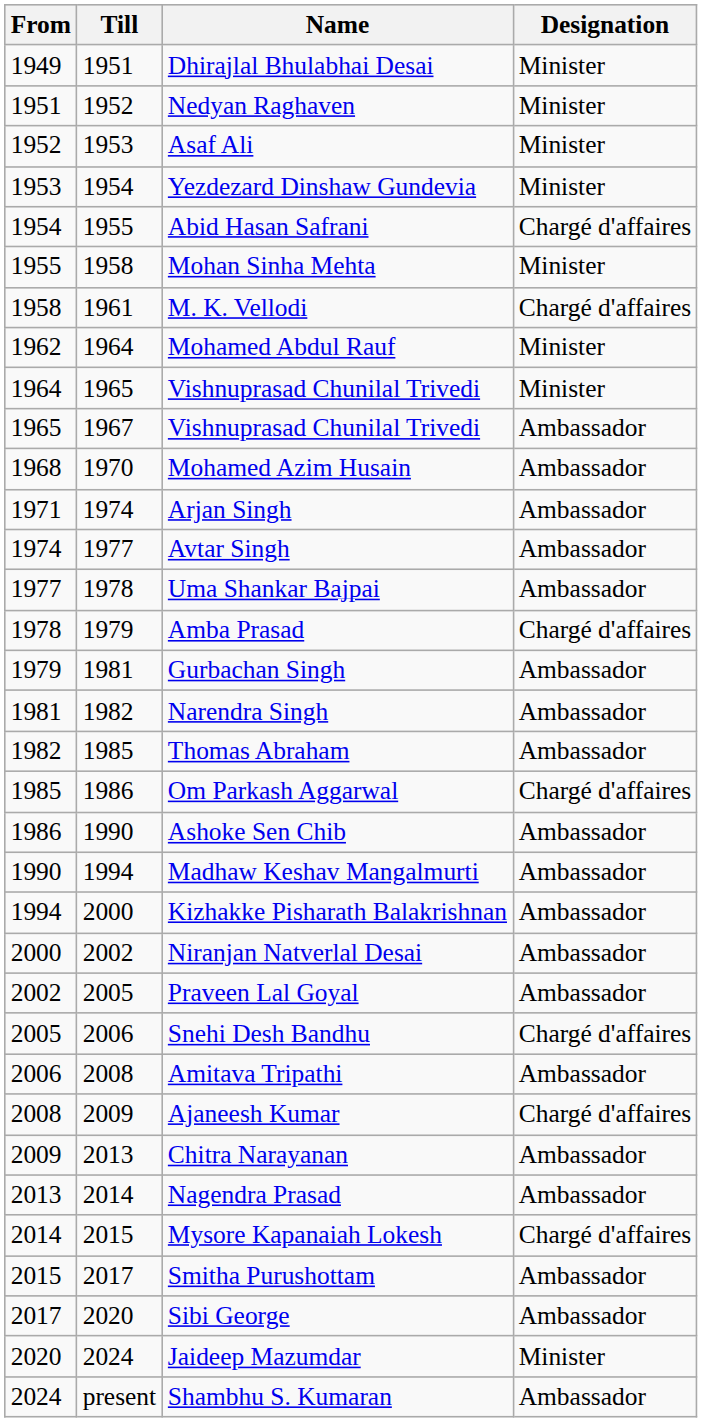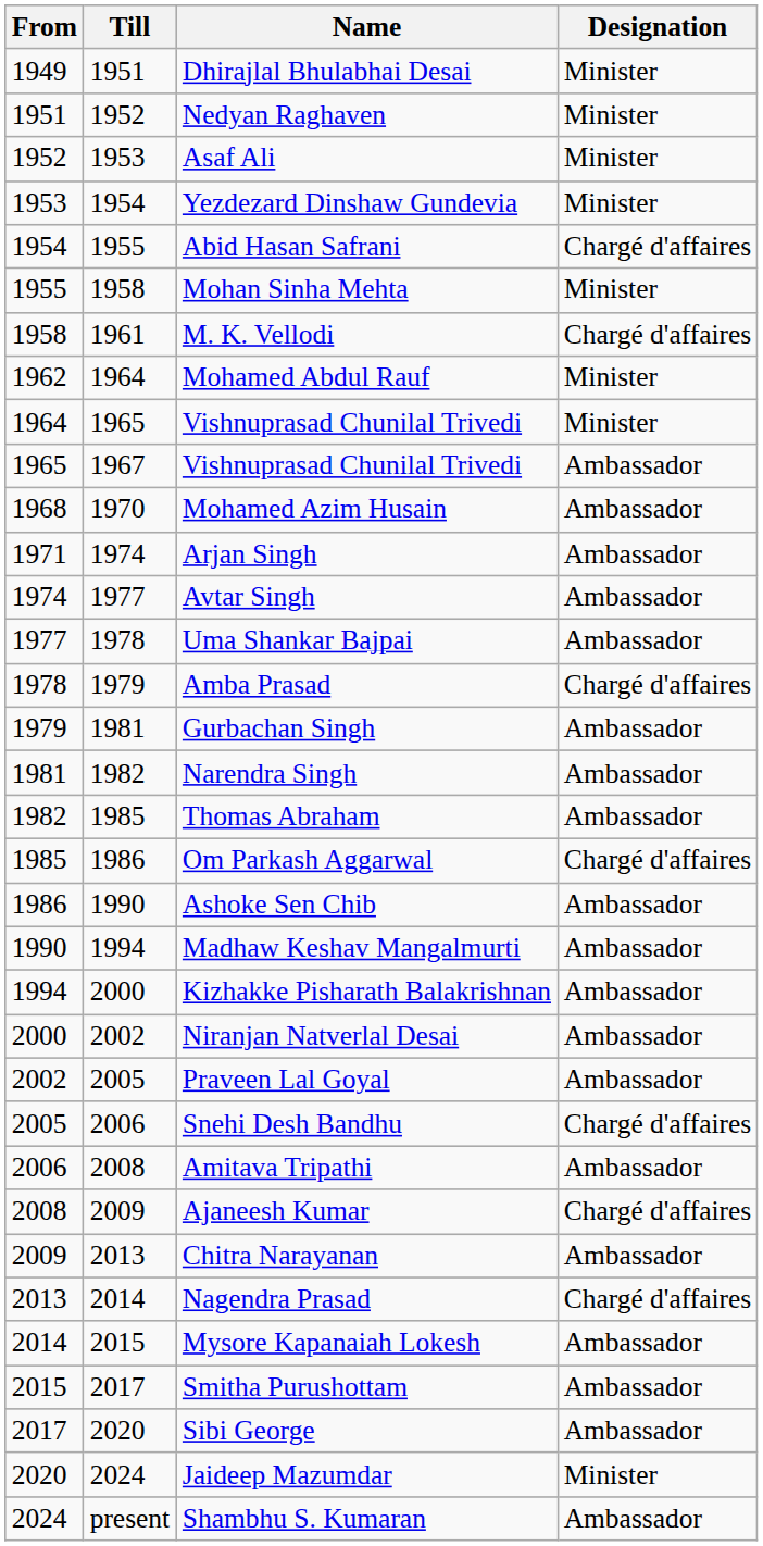Nagendra Prasad | Designation: Ambassador -> Chargé d'affaires
Mysore Kapanaiah Lokesh | Designation: Chargé d'affaires -> Ambassador
